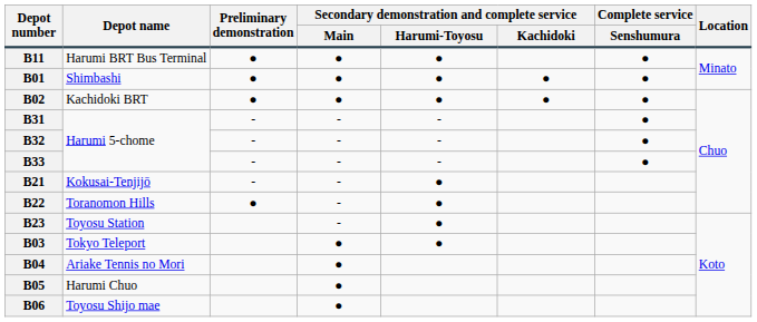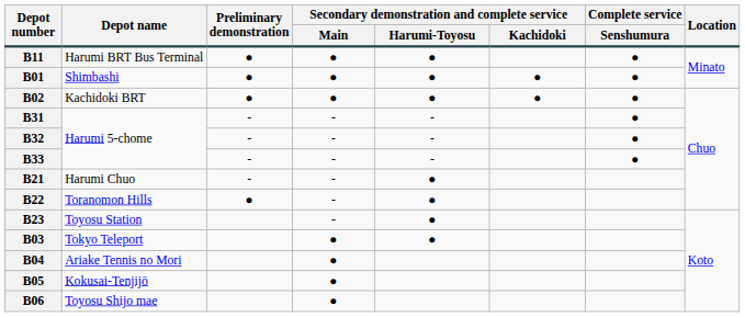B21 | Depot name: Kokusai-Tenjijō -> Harumi Chuo
B05 | Depot name: Harumi Chuo -> Kokusai-Tenjijō
